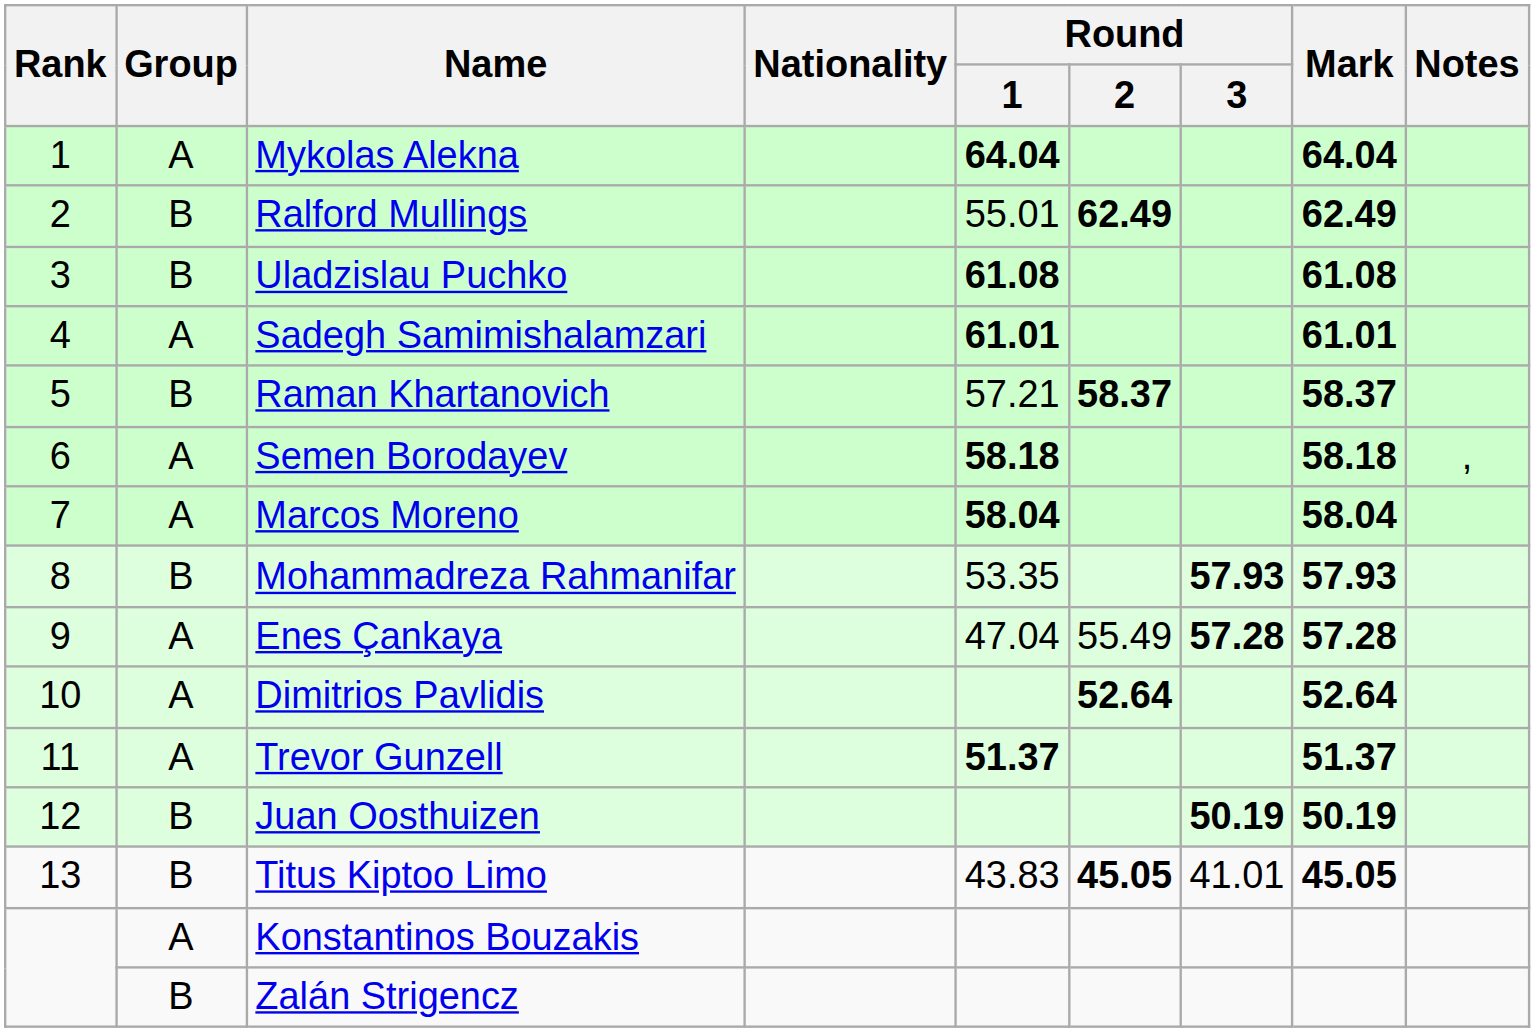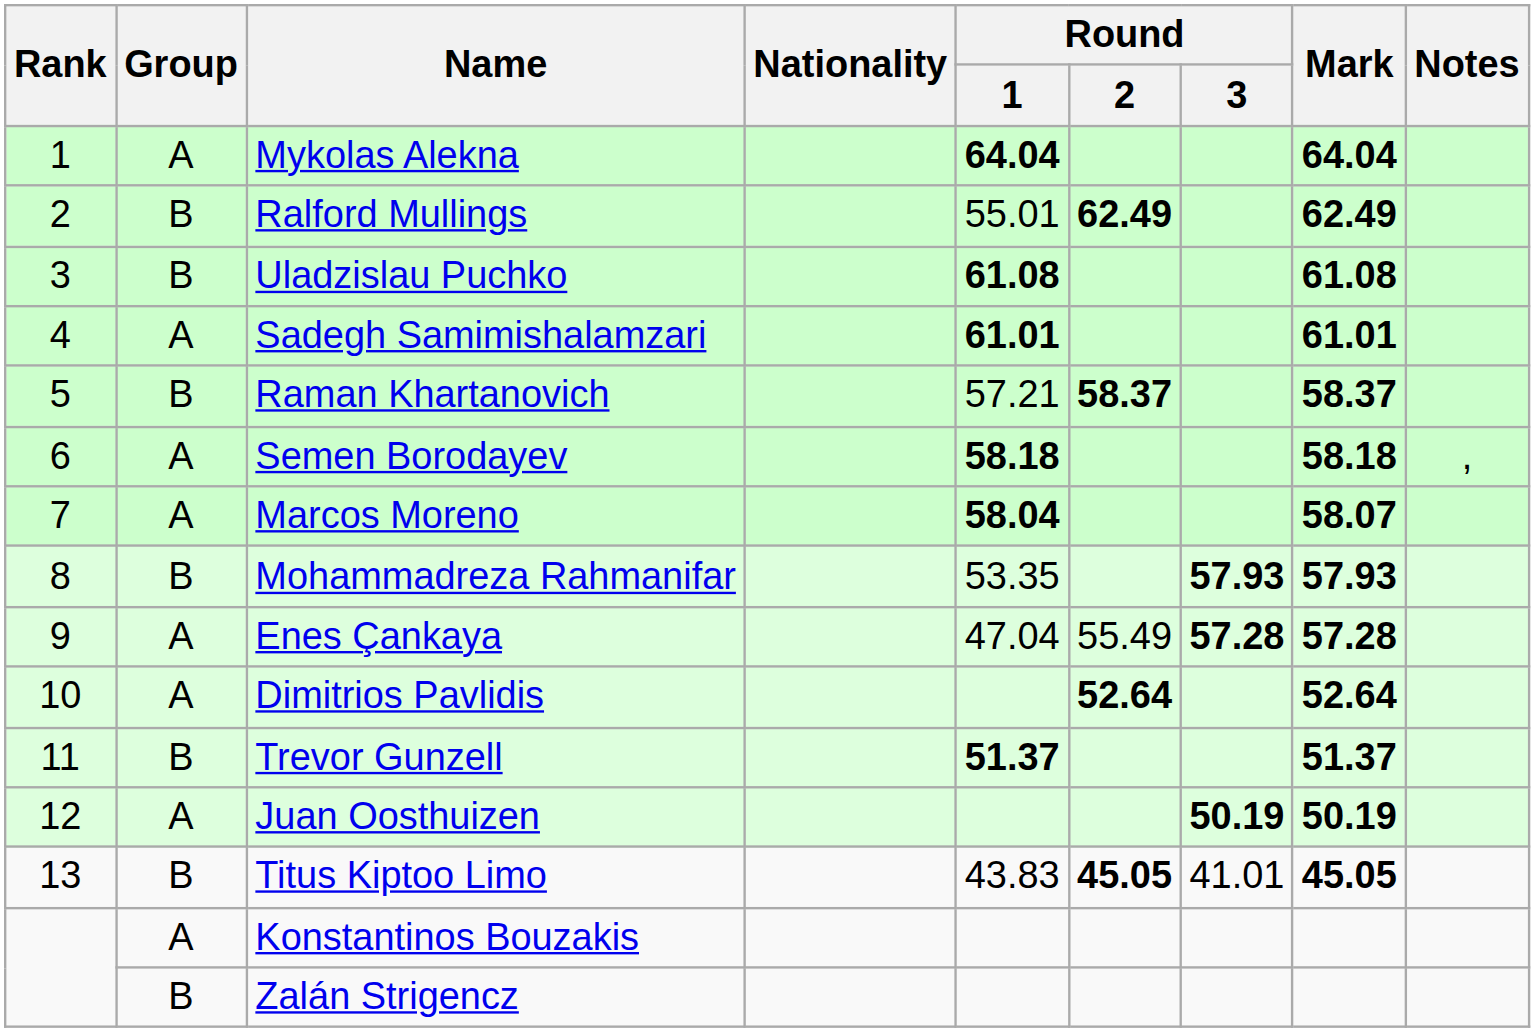Marcos Moreno | Mark: 58.04 -> 58.07
Trevor Gunzell | Group: A -> B
Juan Oosthuizen | Group: B -> A
